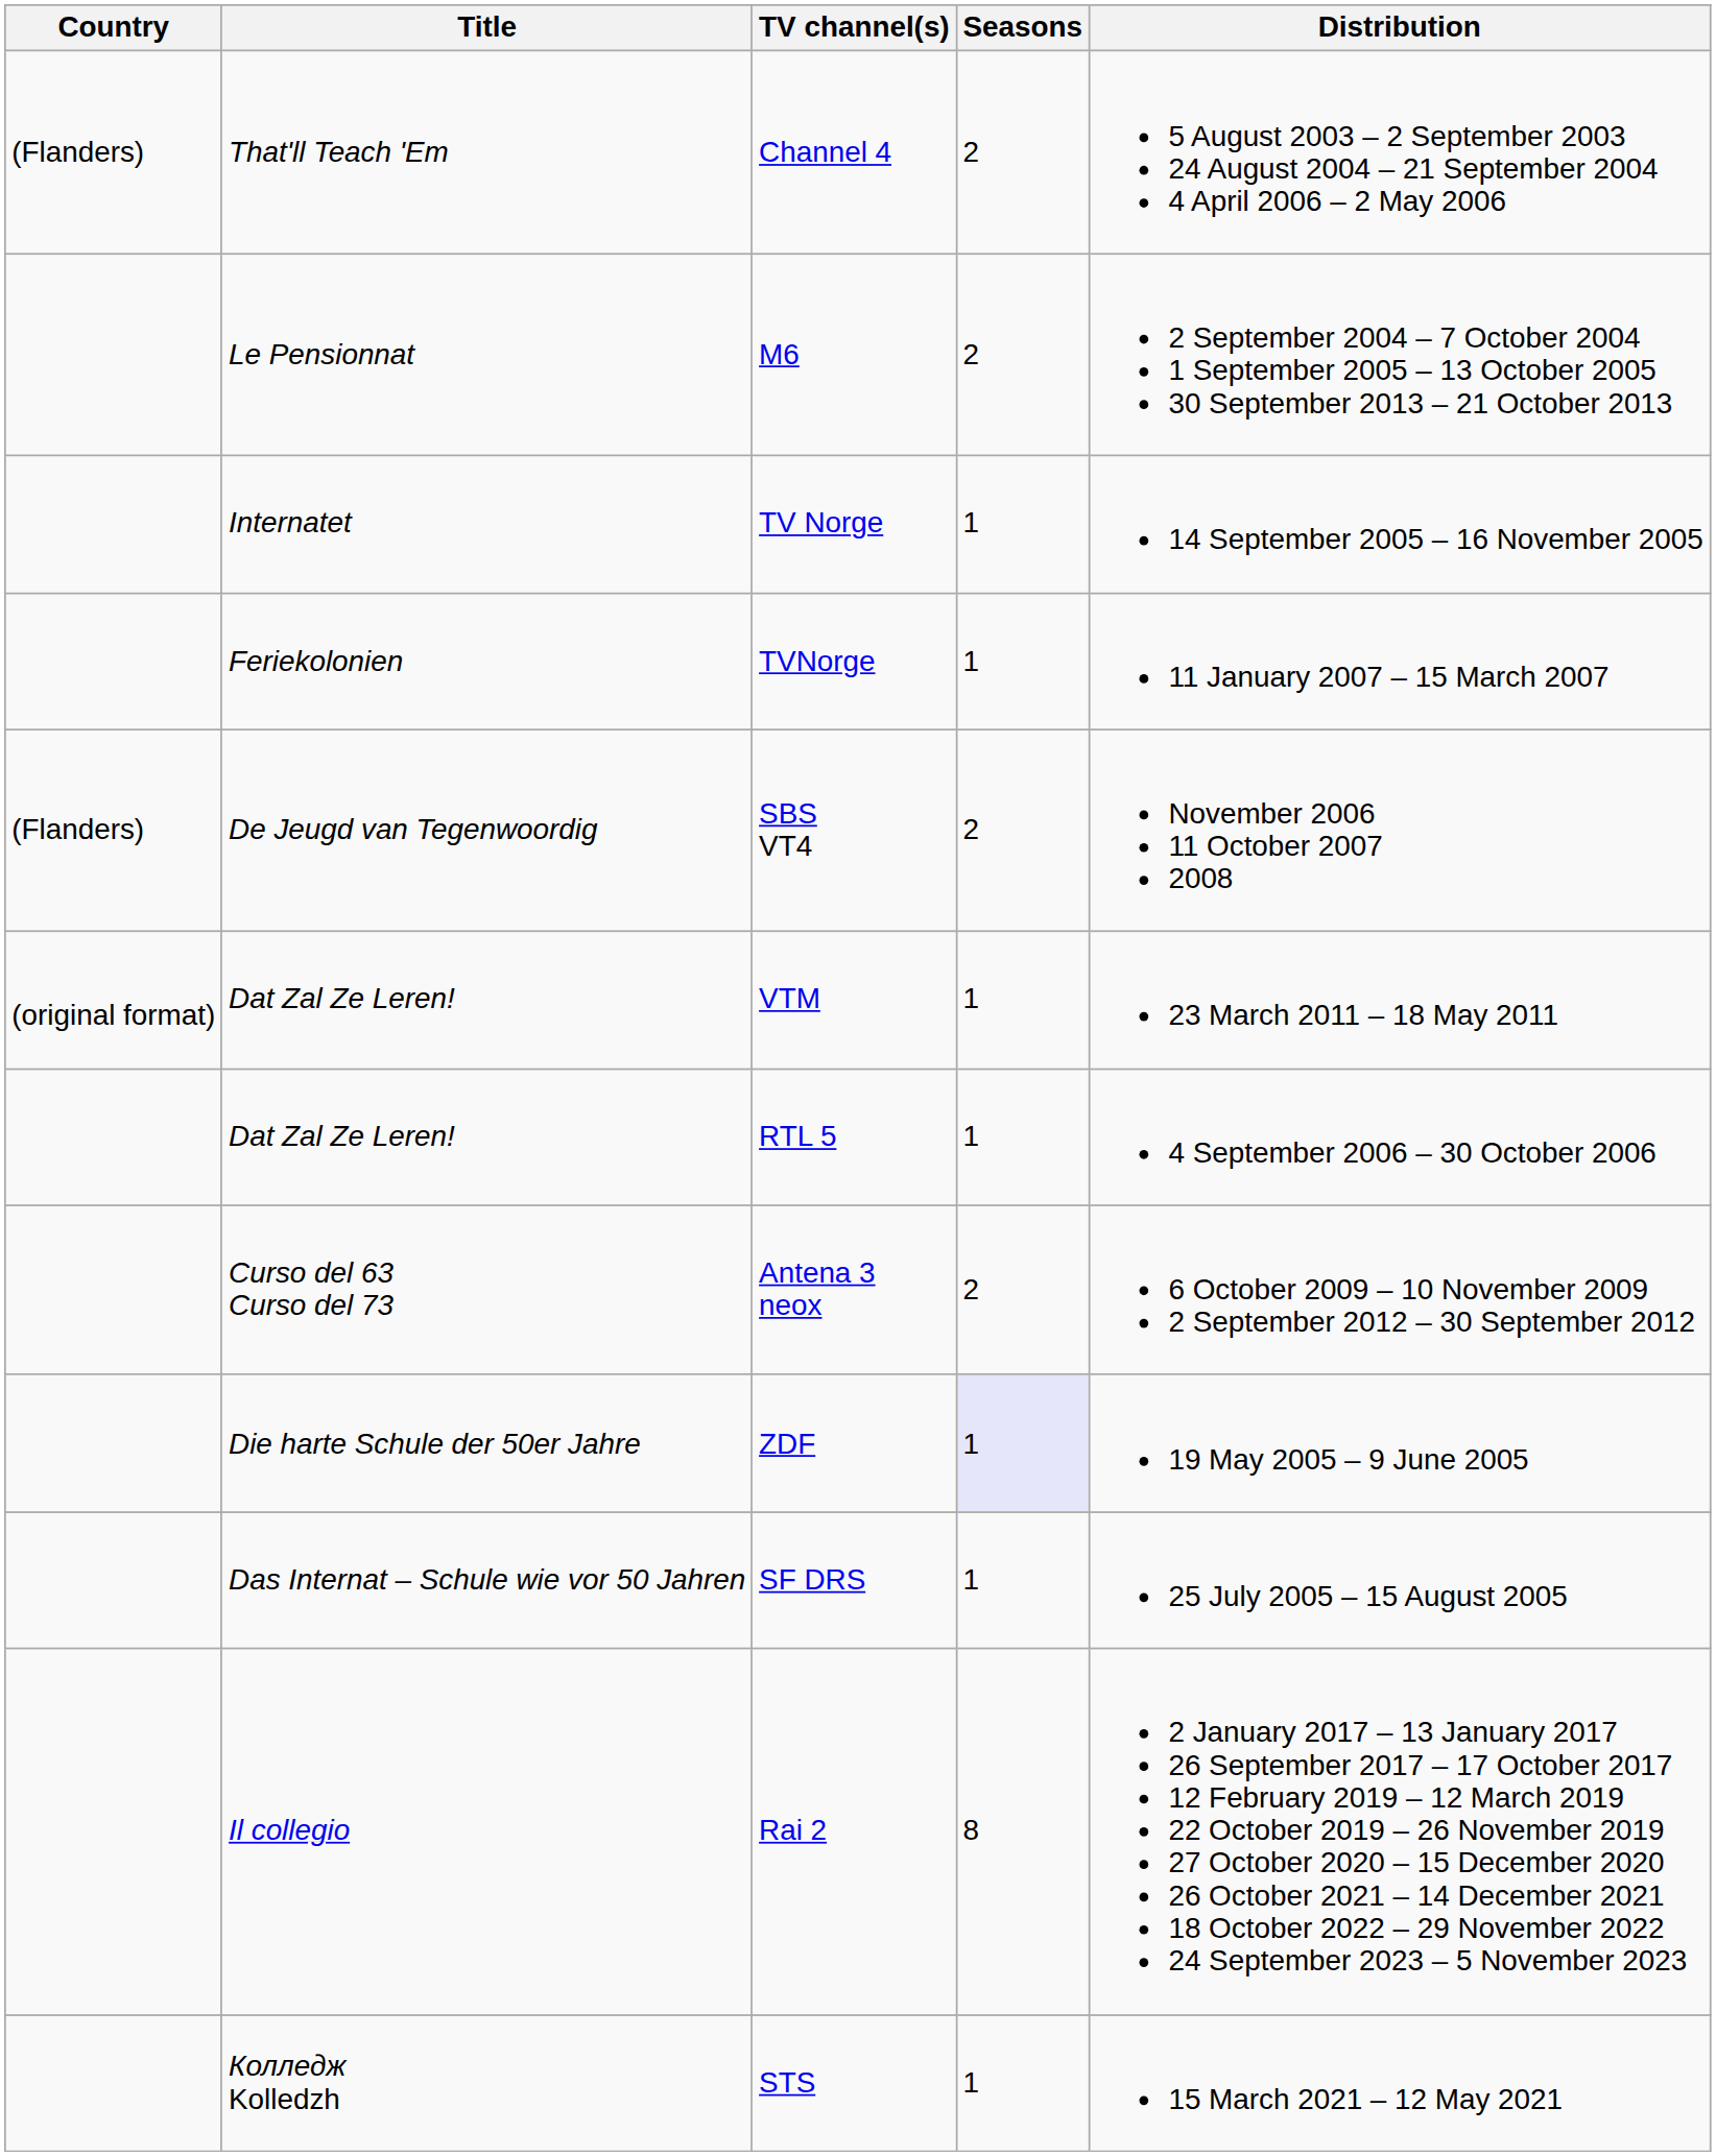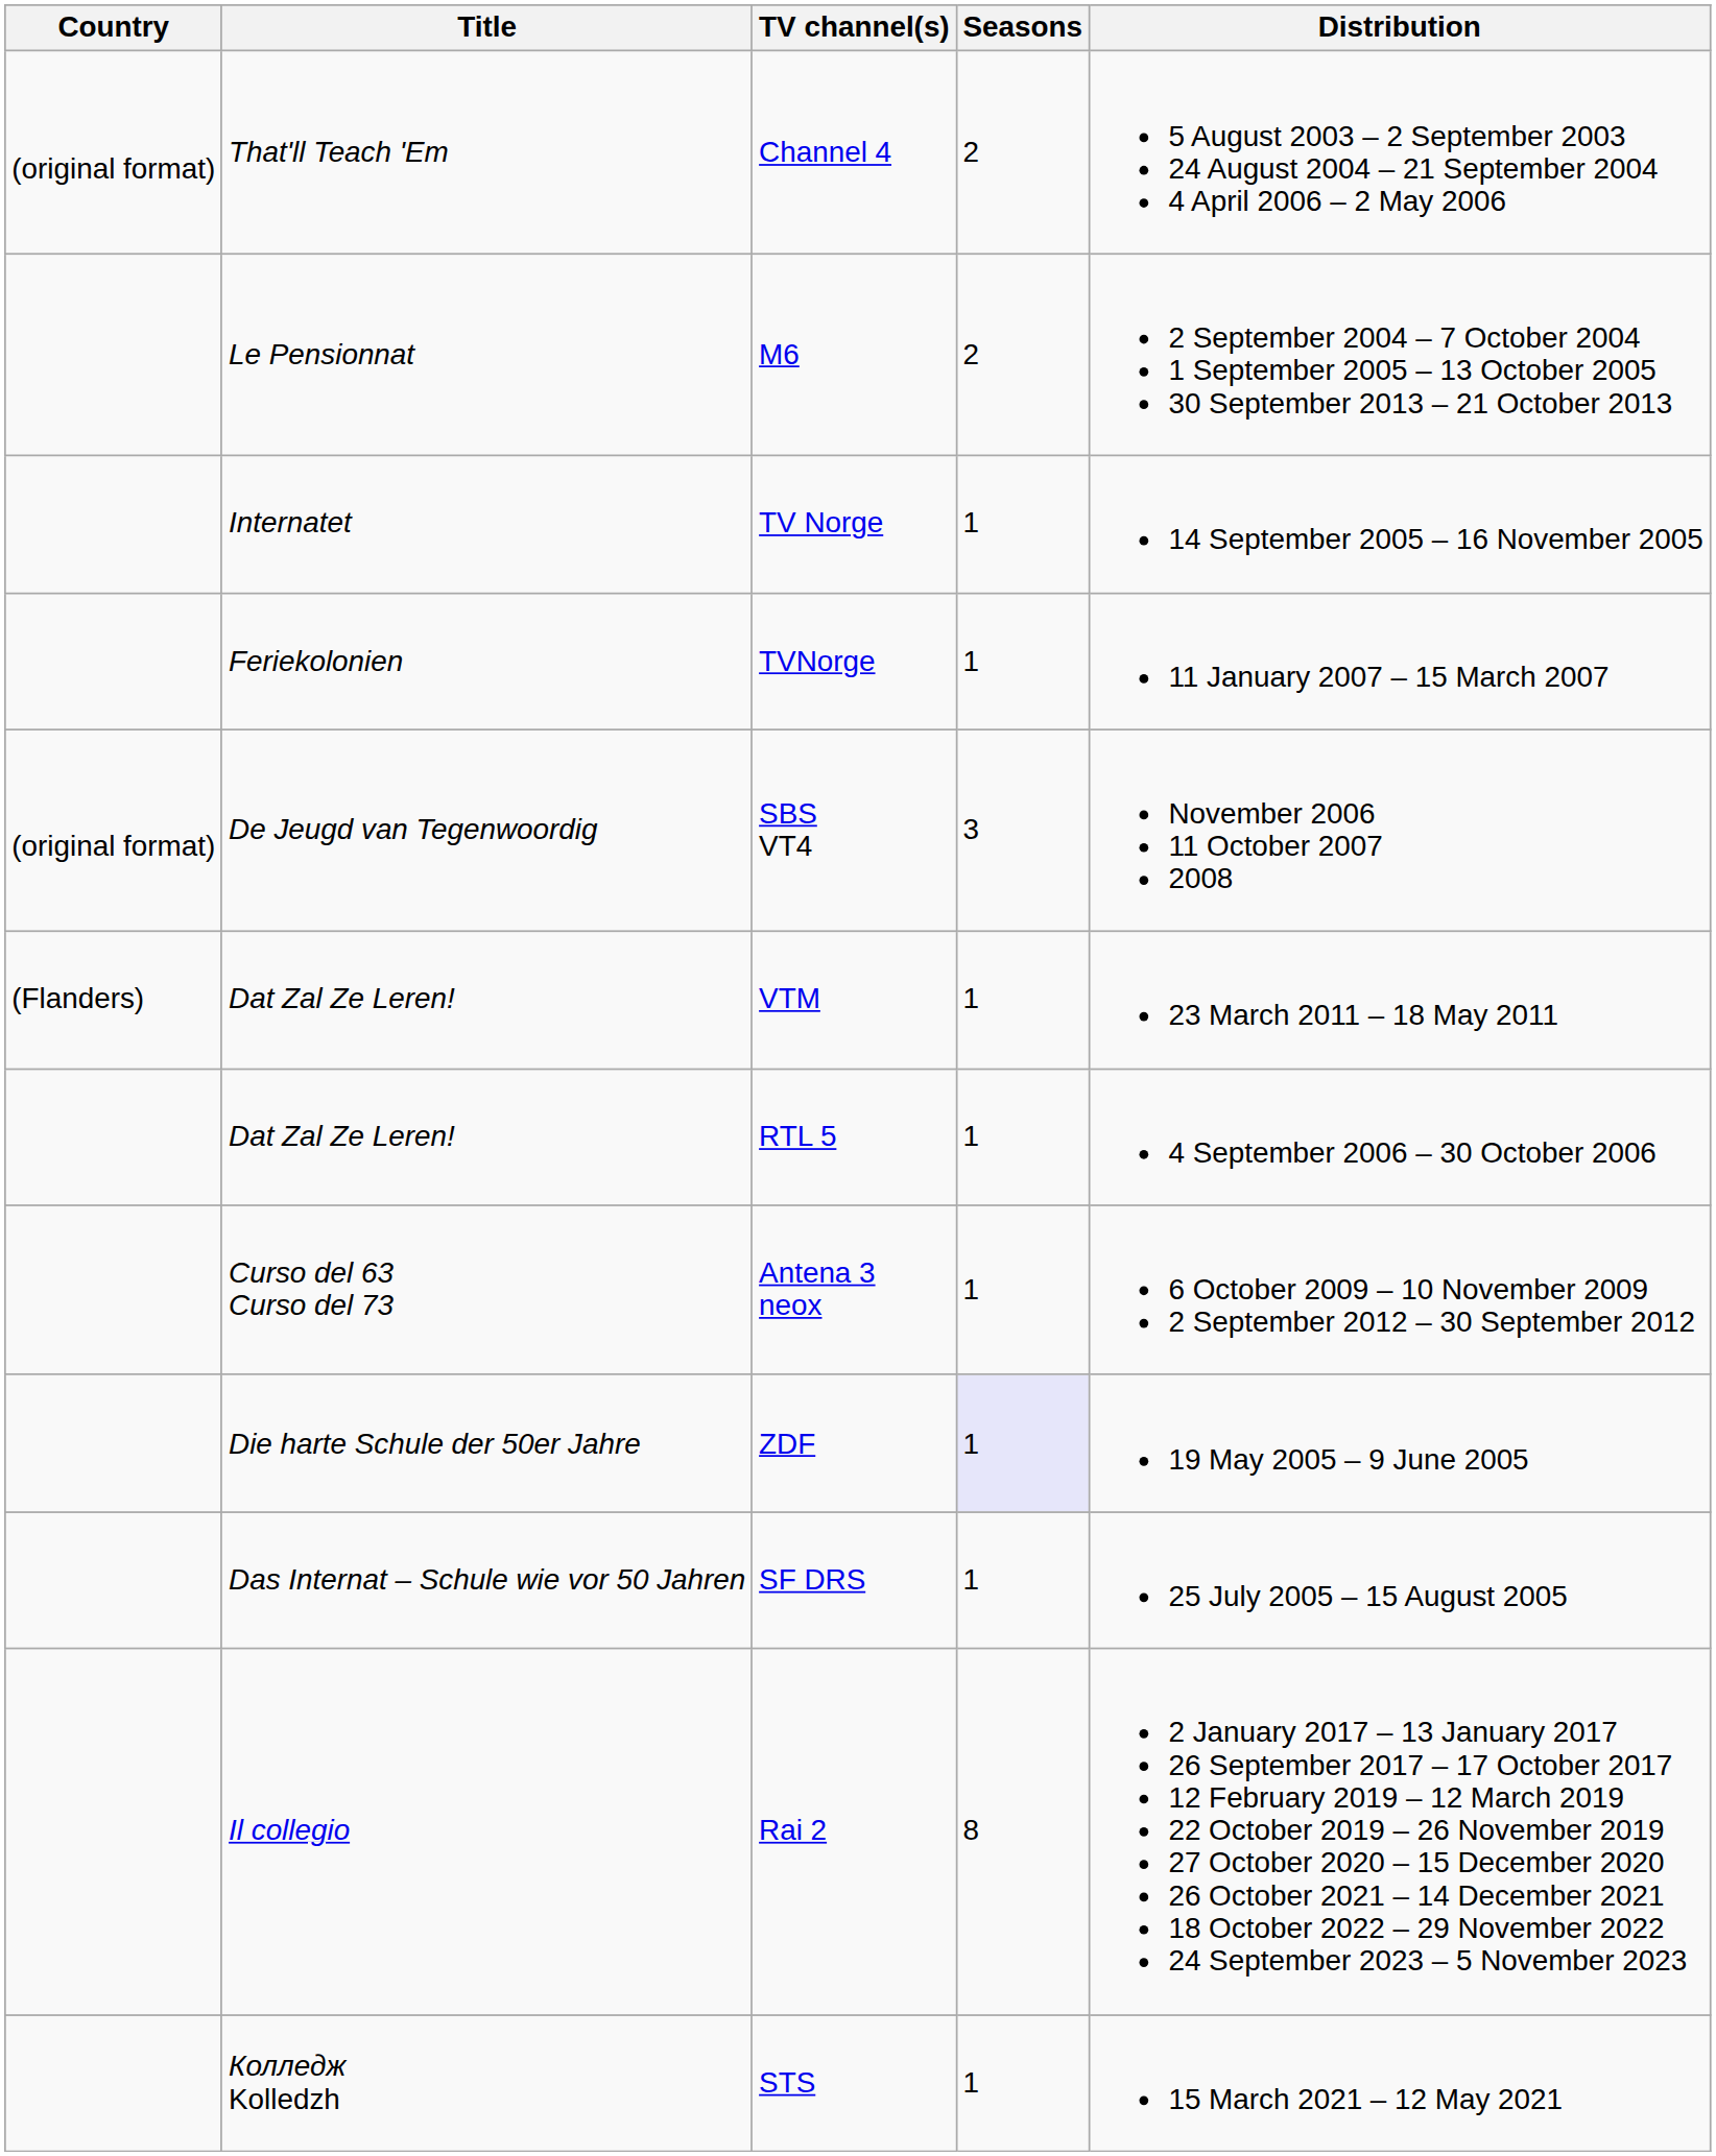Channel 4 | Country: (Flanders) -> (original format)
SBS VT4 | Country: (Flanders) -> (original format)
SBS VT4 | Seasons: 2 -> 3
VTM | Country: (original format) -> (Flanders)
Antena 3 neox | Seasons: 2 -> 1
